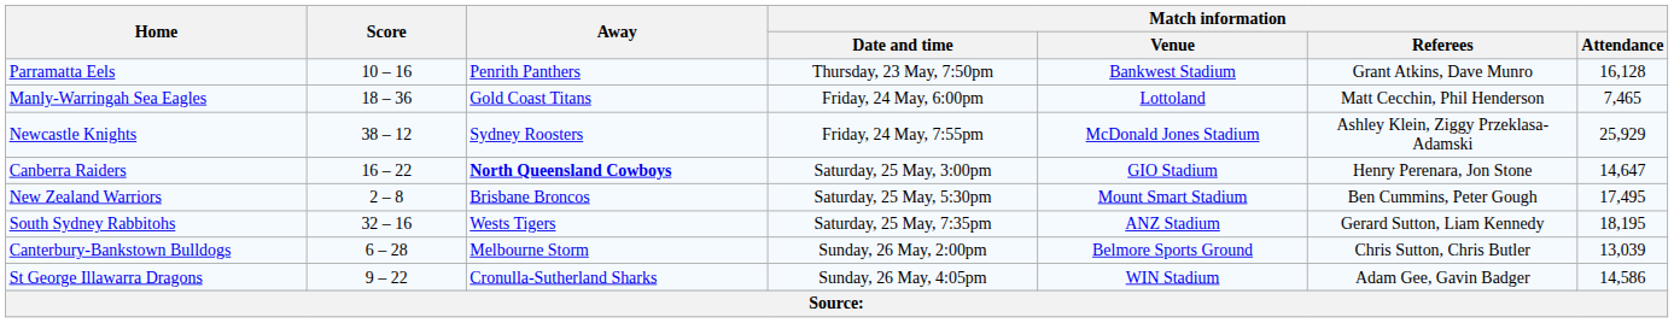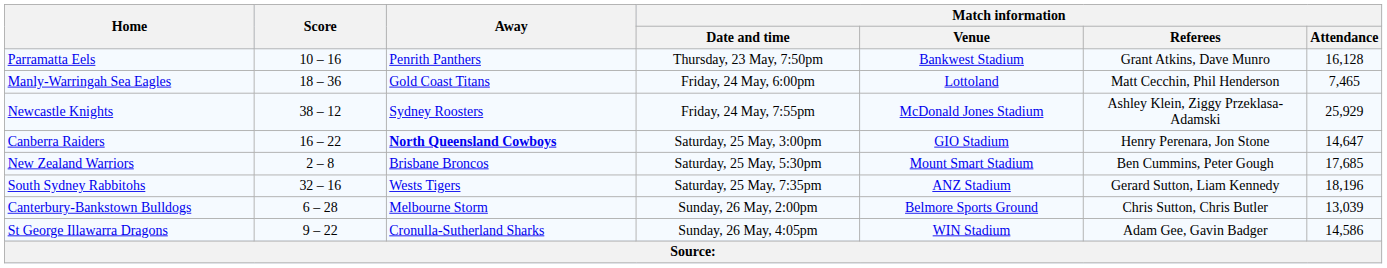New Zealand Warriors | Match information / Attendance: 17,495 -> 17,685
South Sydney Rabbitohs | Match information / Attendance: 18,195 -> 18,196
